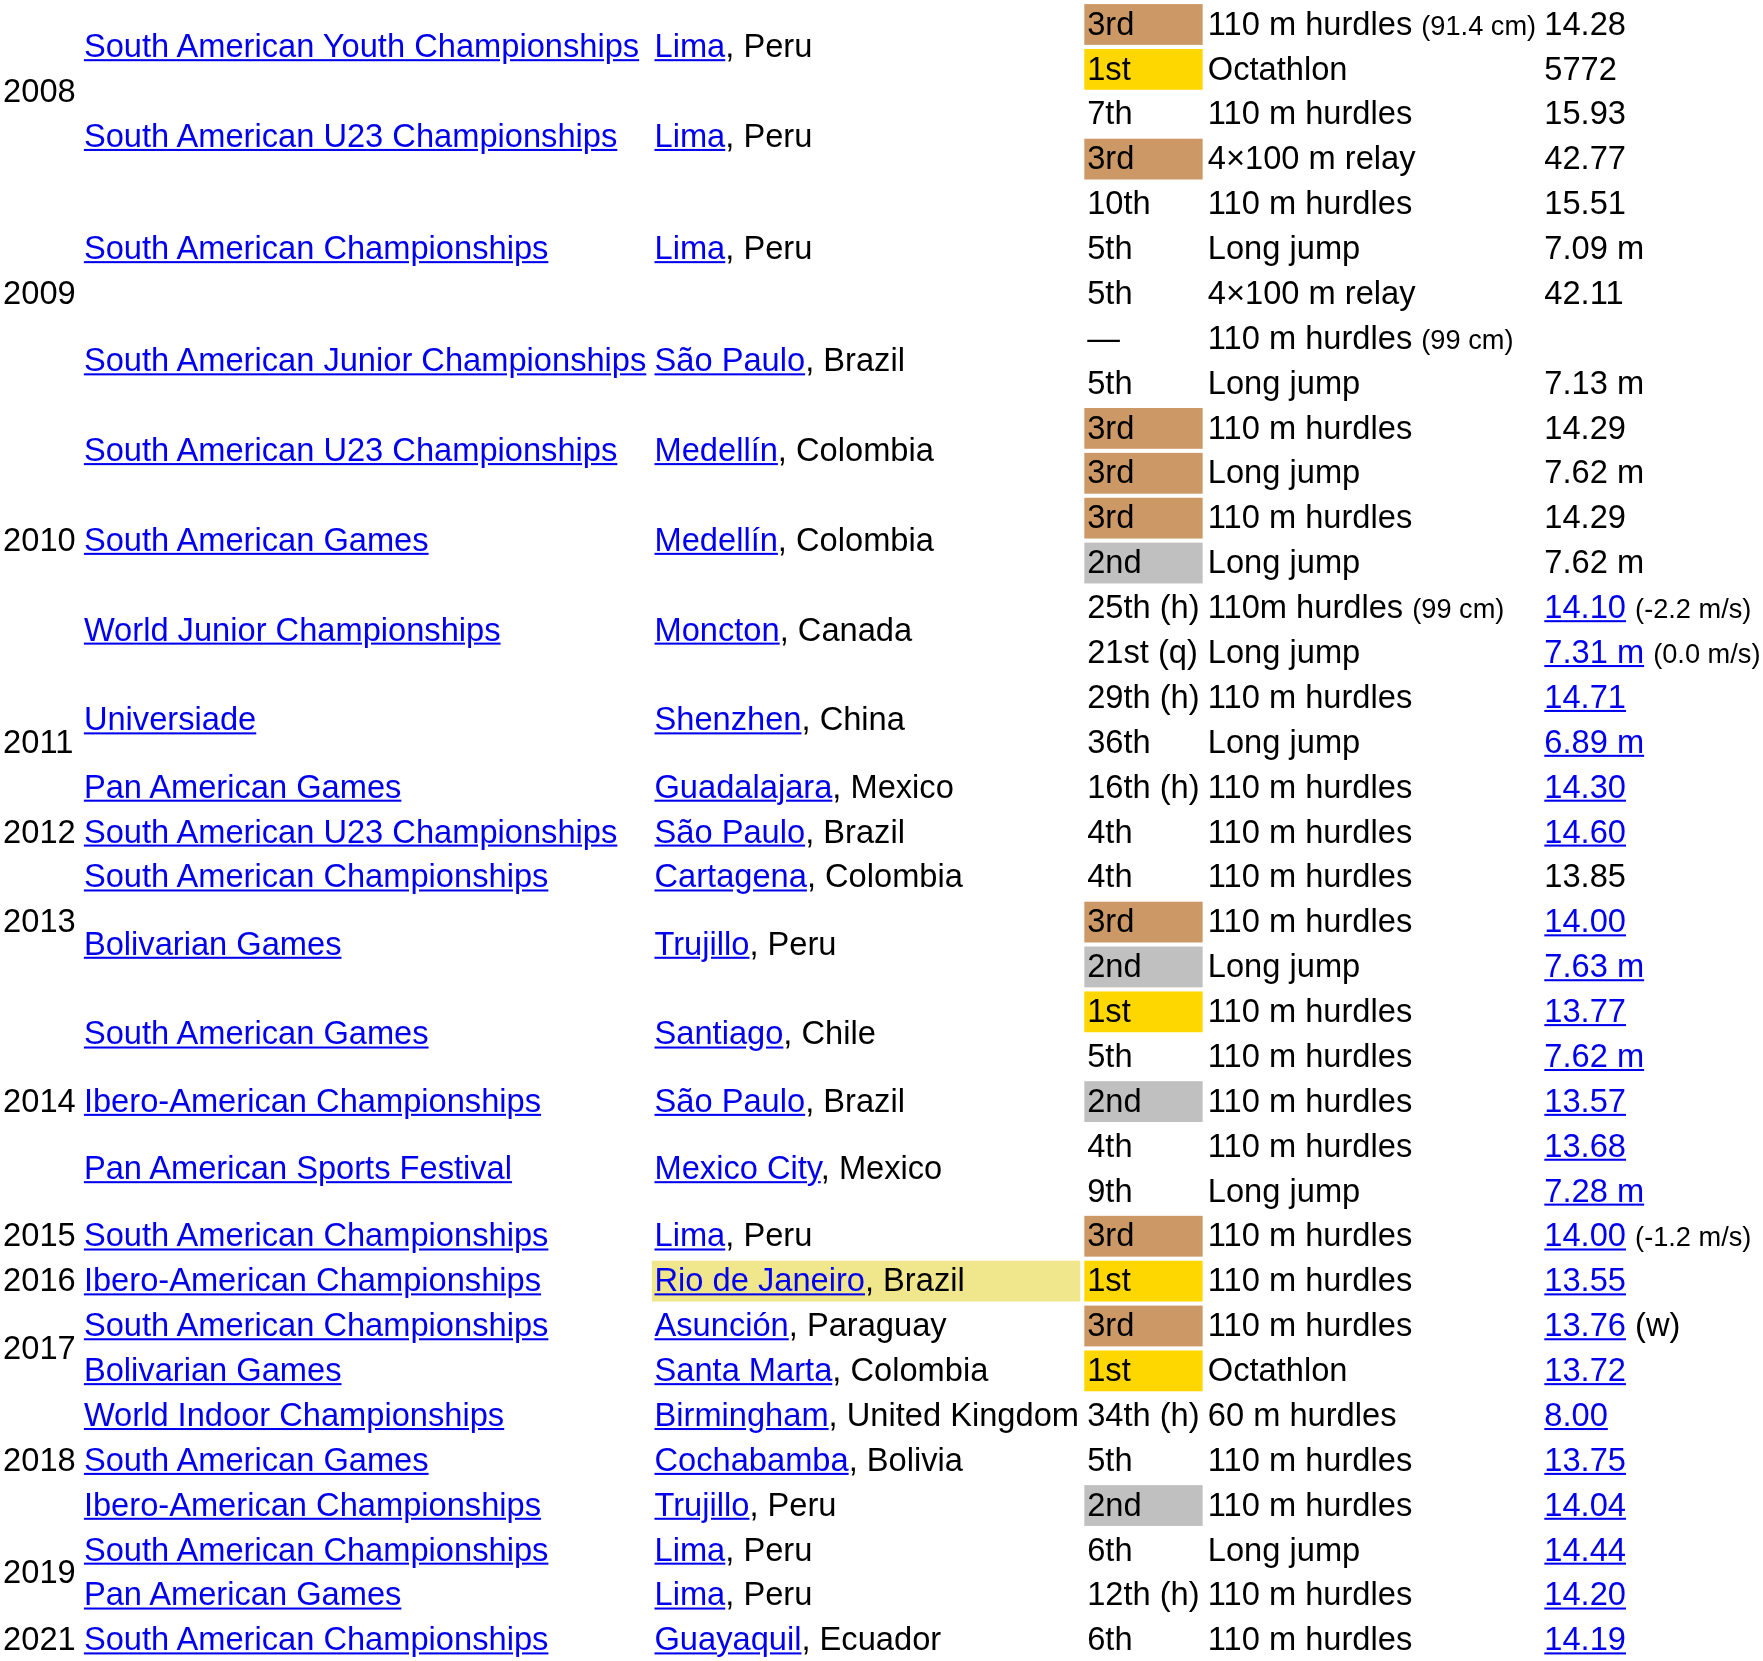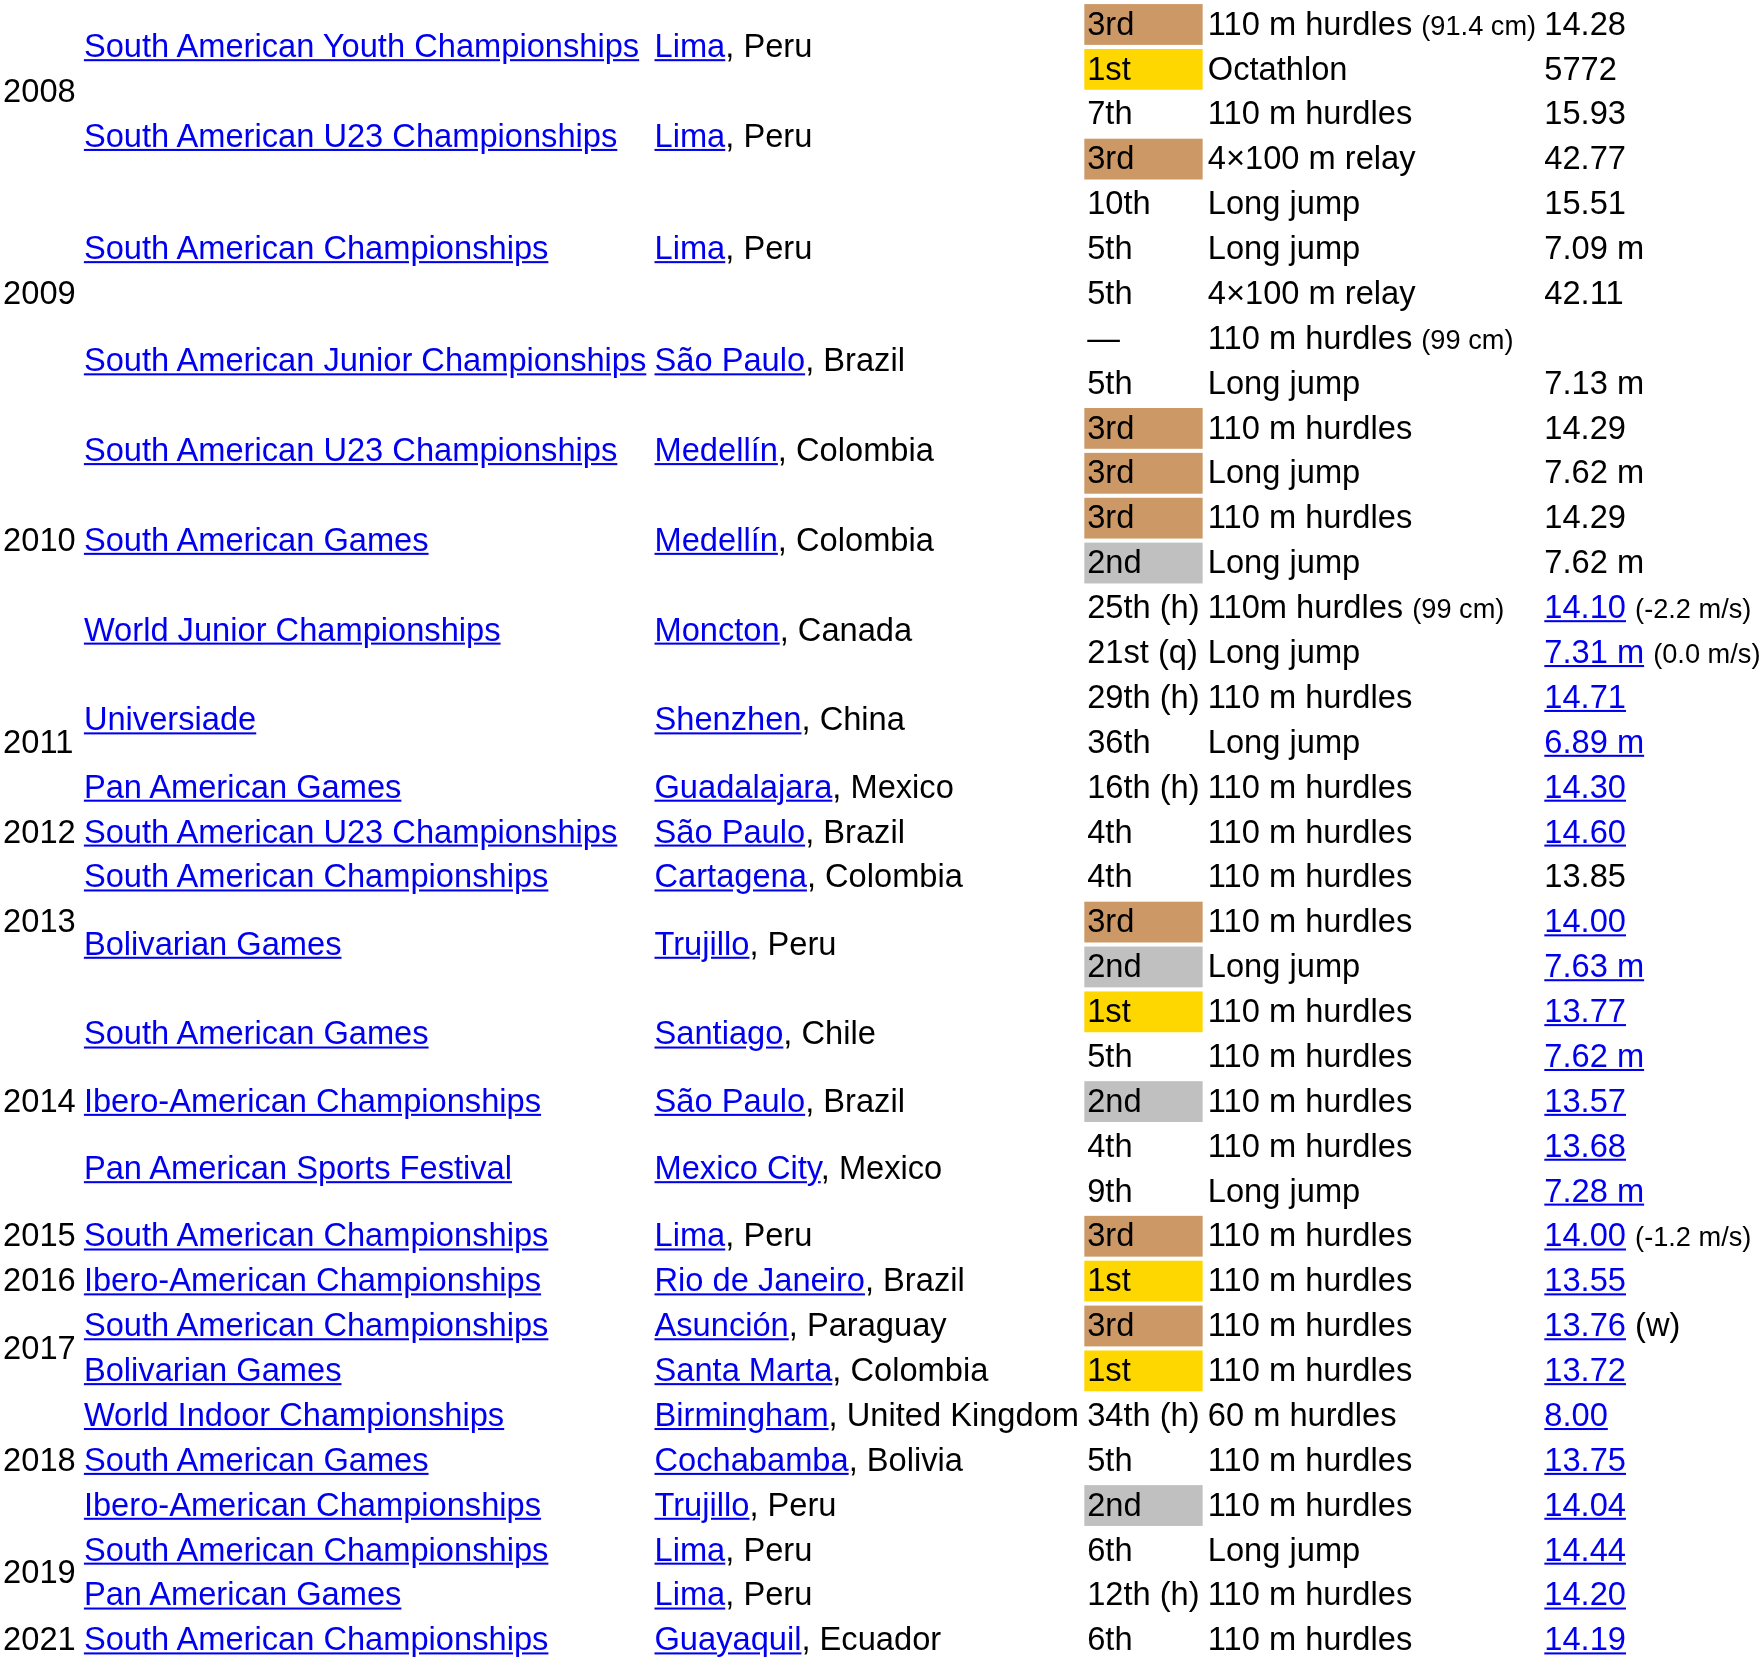10th | column 5: 110 m hurdles -> Long jump
2016 / 1st | column 3: khaki background -> no background
2017 / 1st | column 5: Octathlon -> 110 m hurdles
